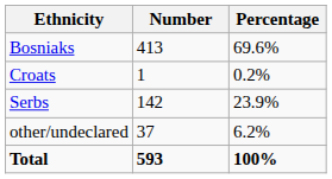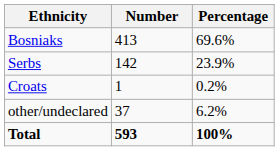rows swapped: Serbs <-> Croats
